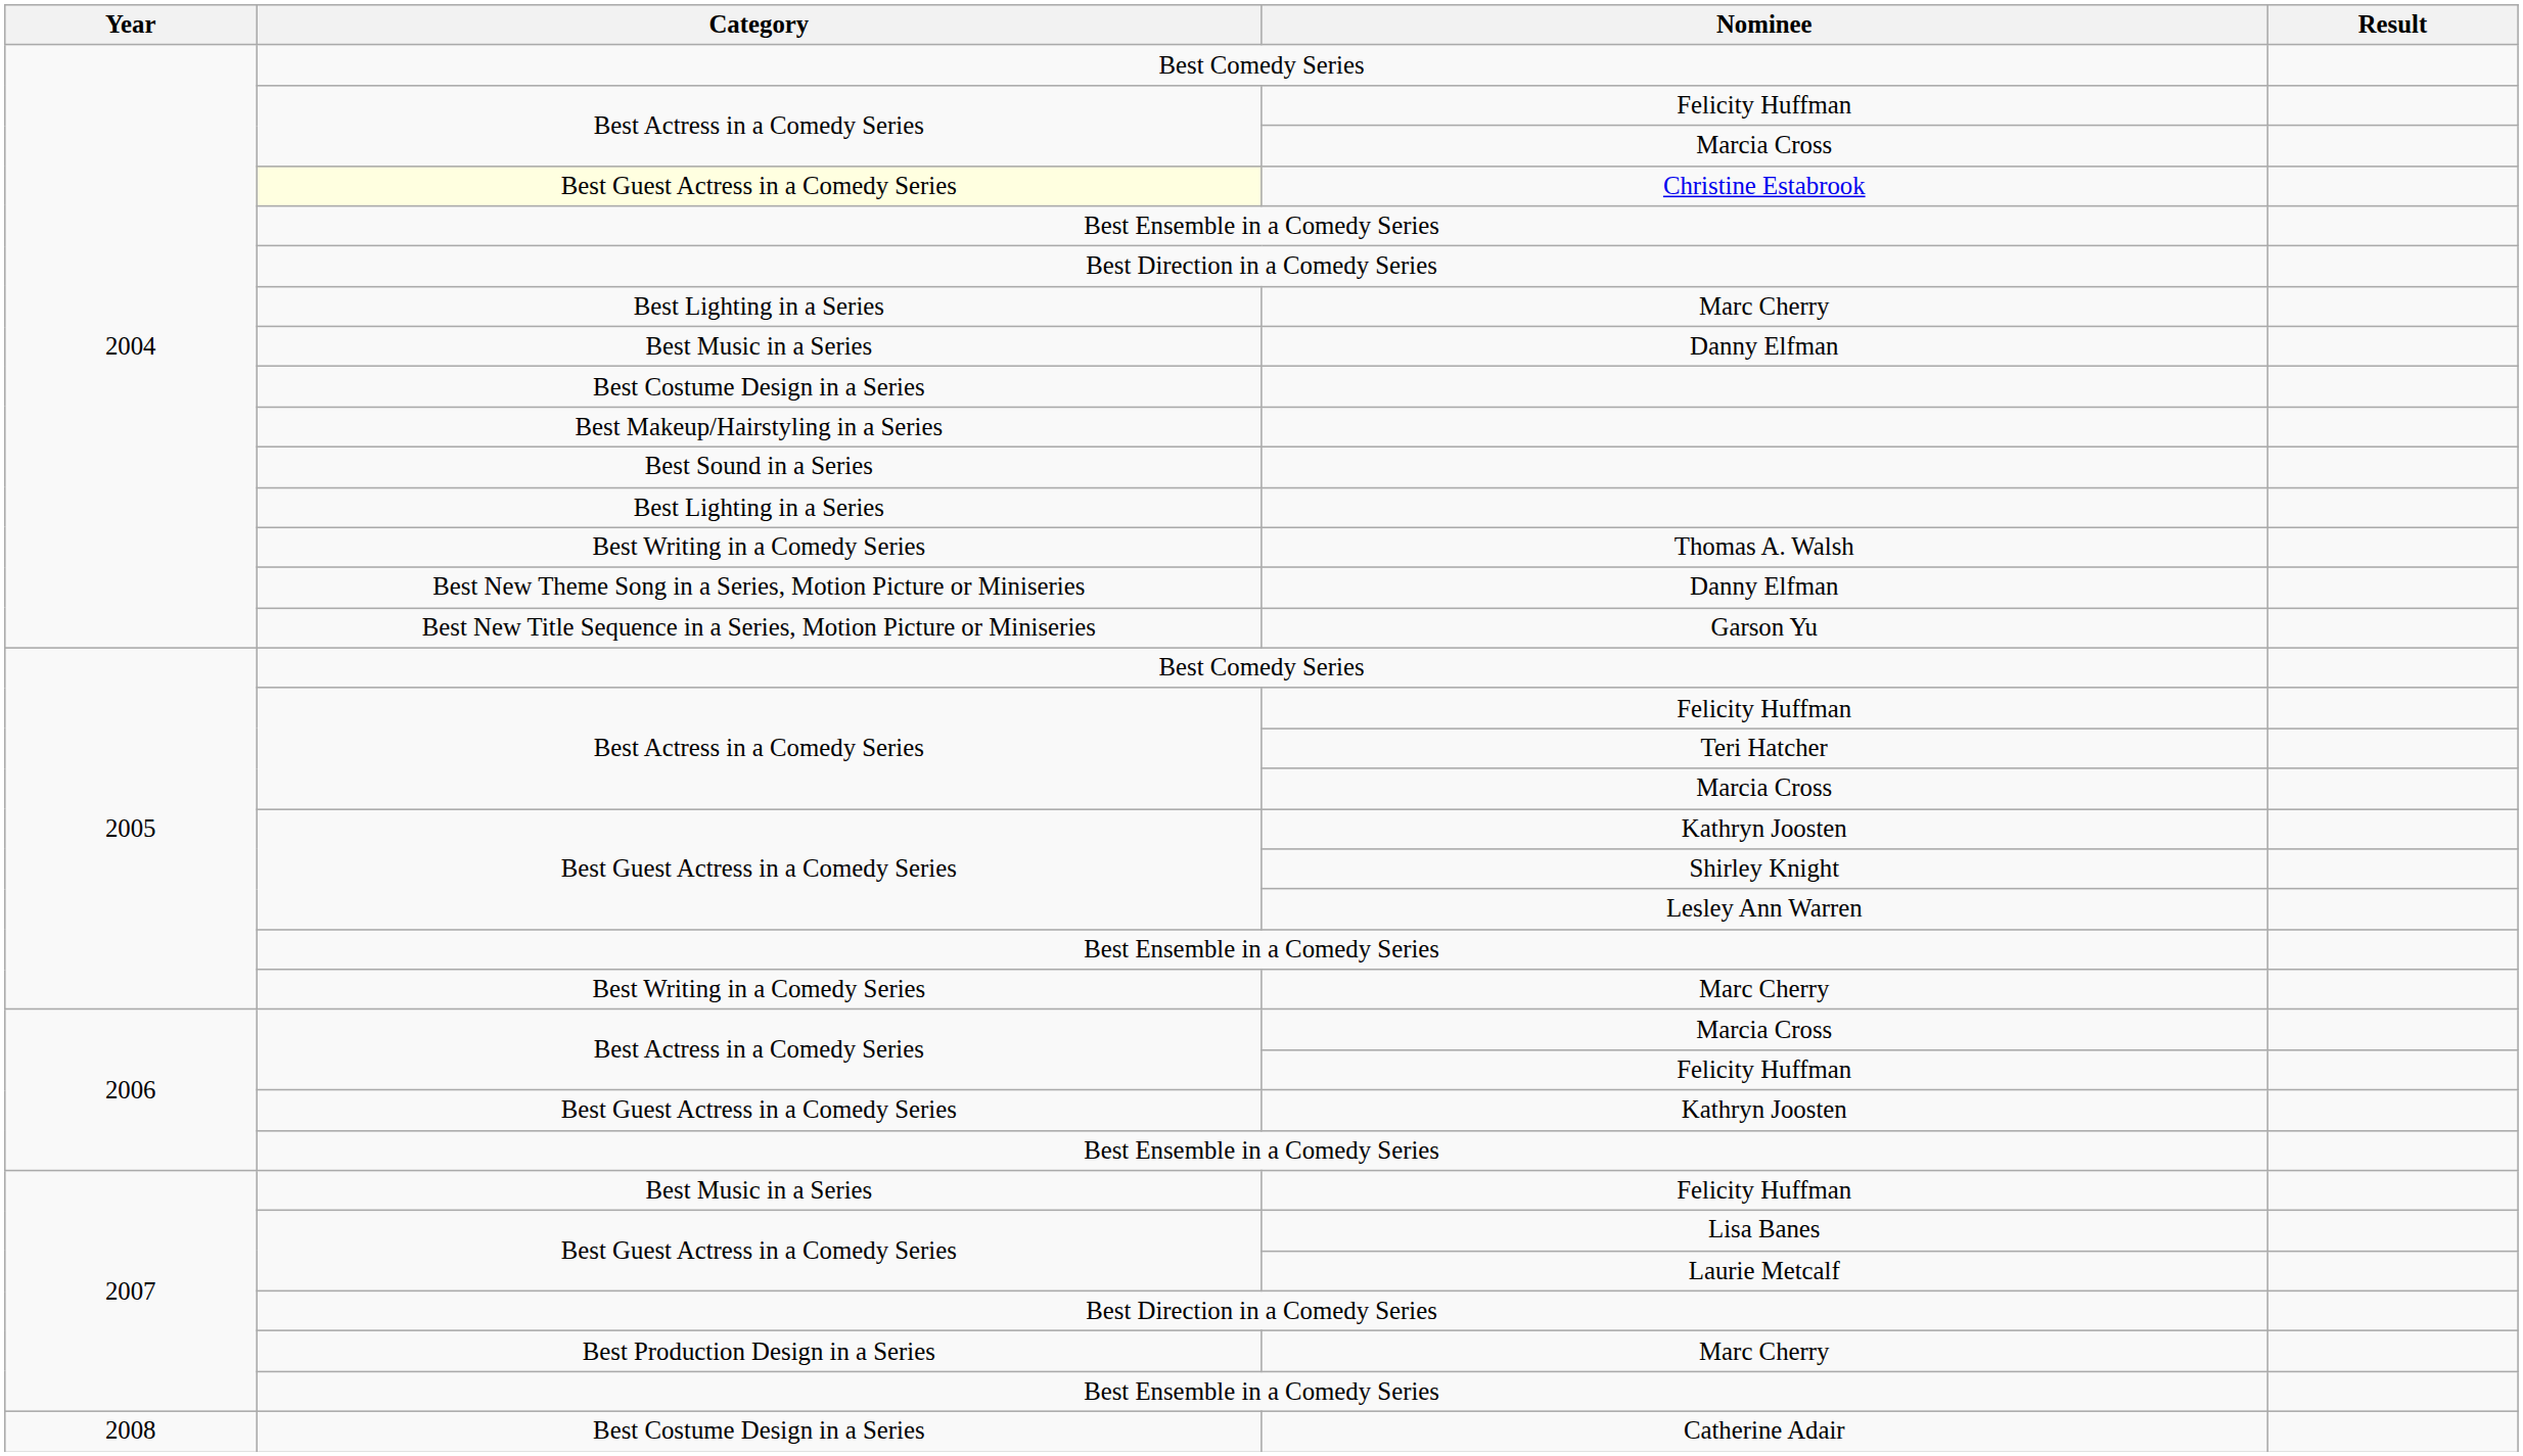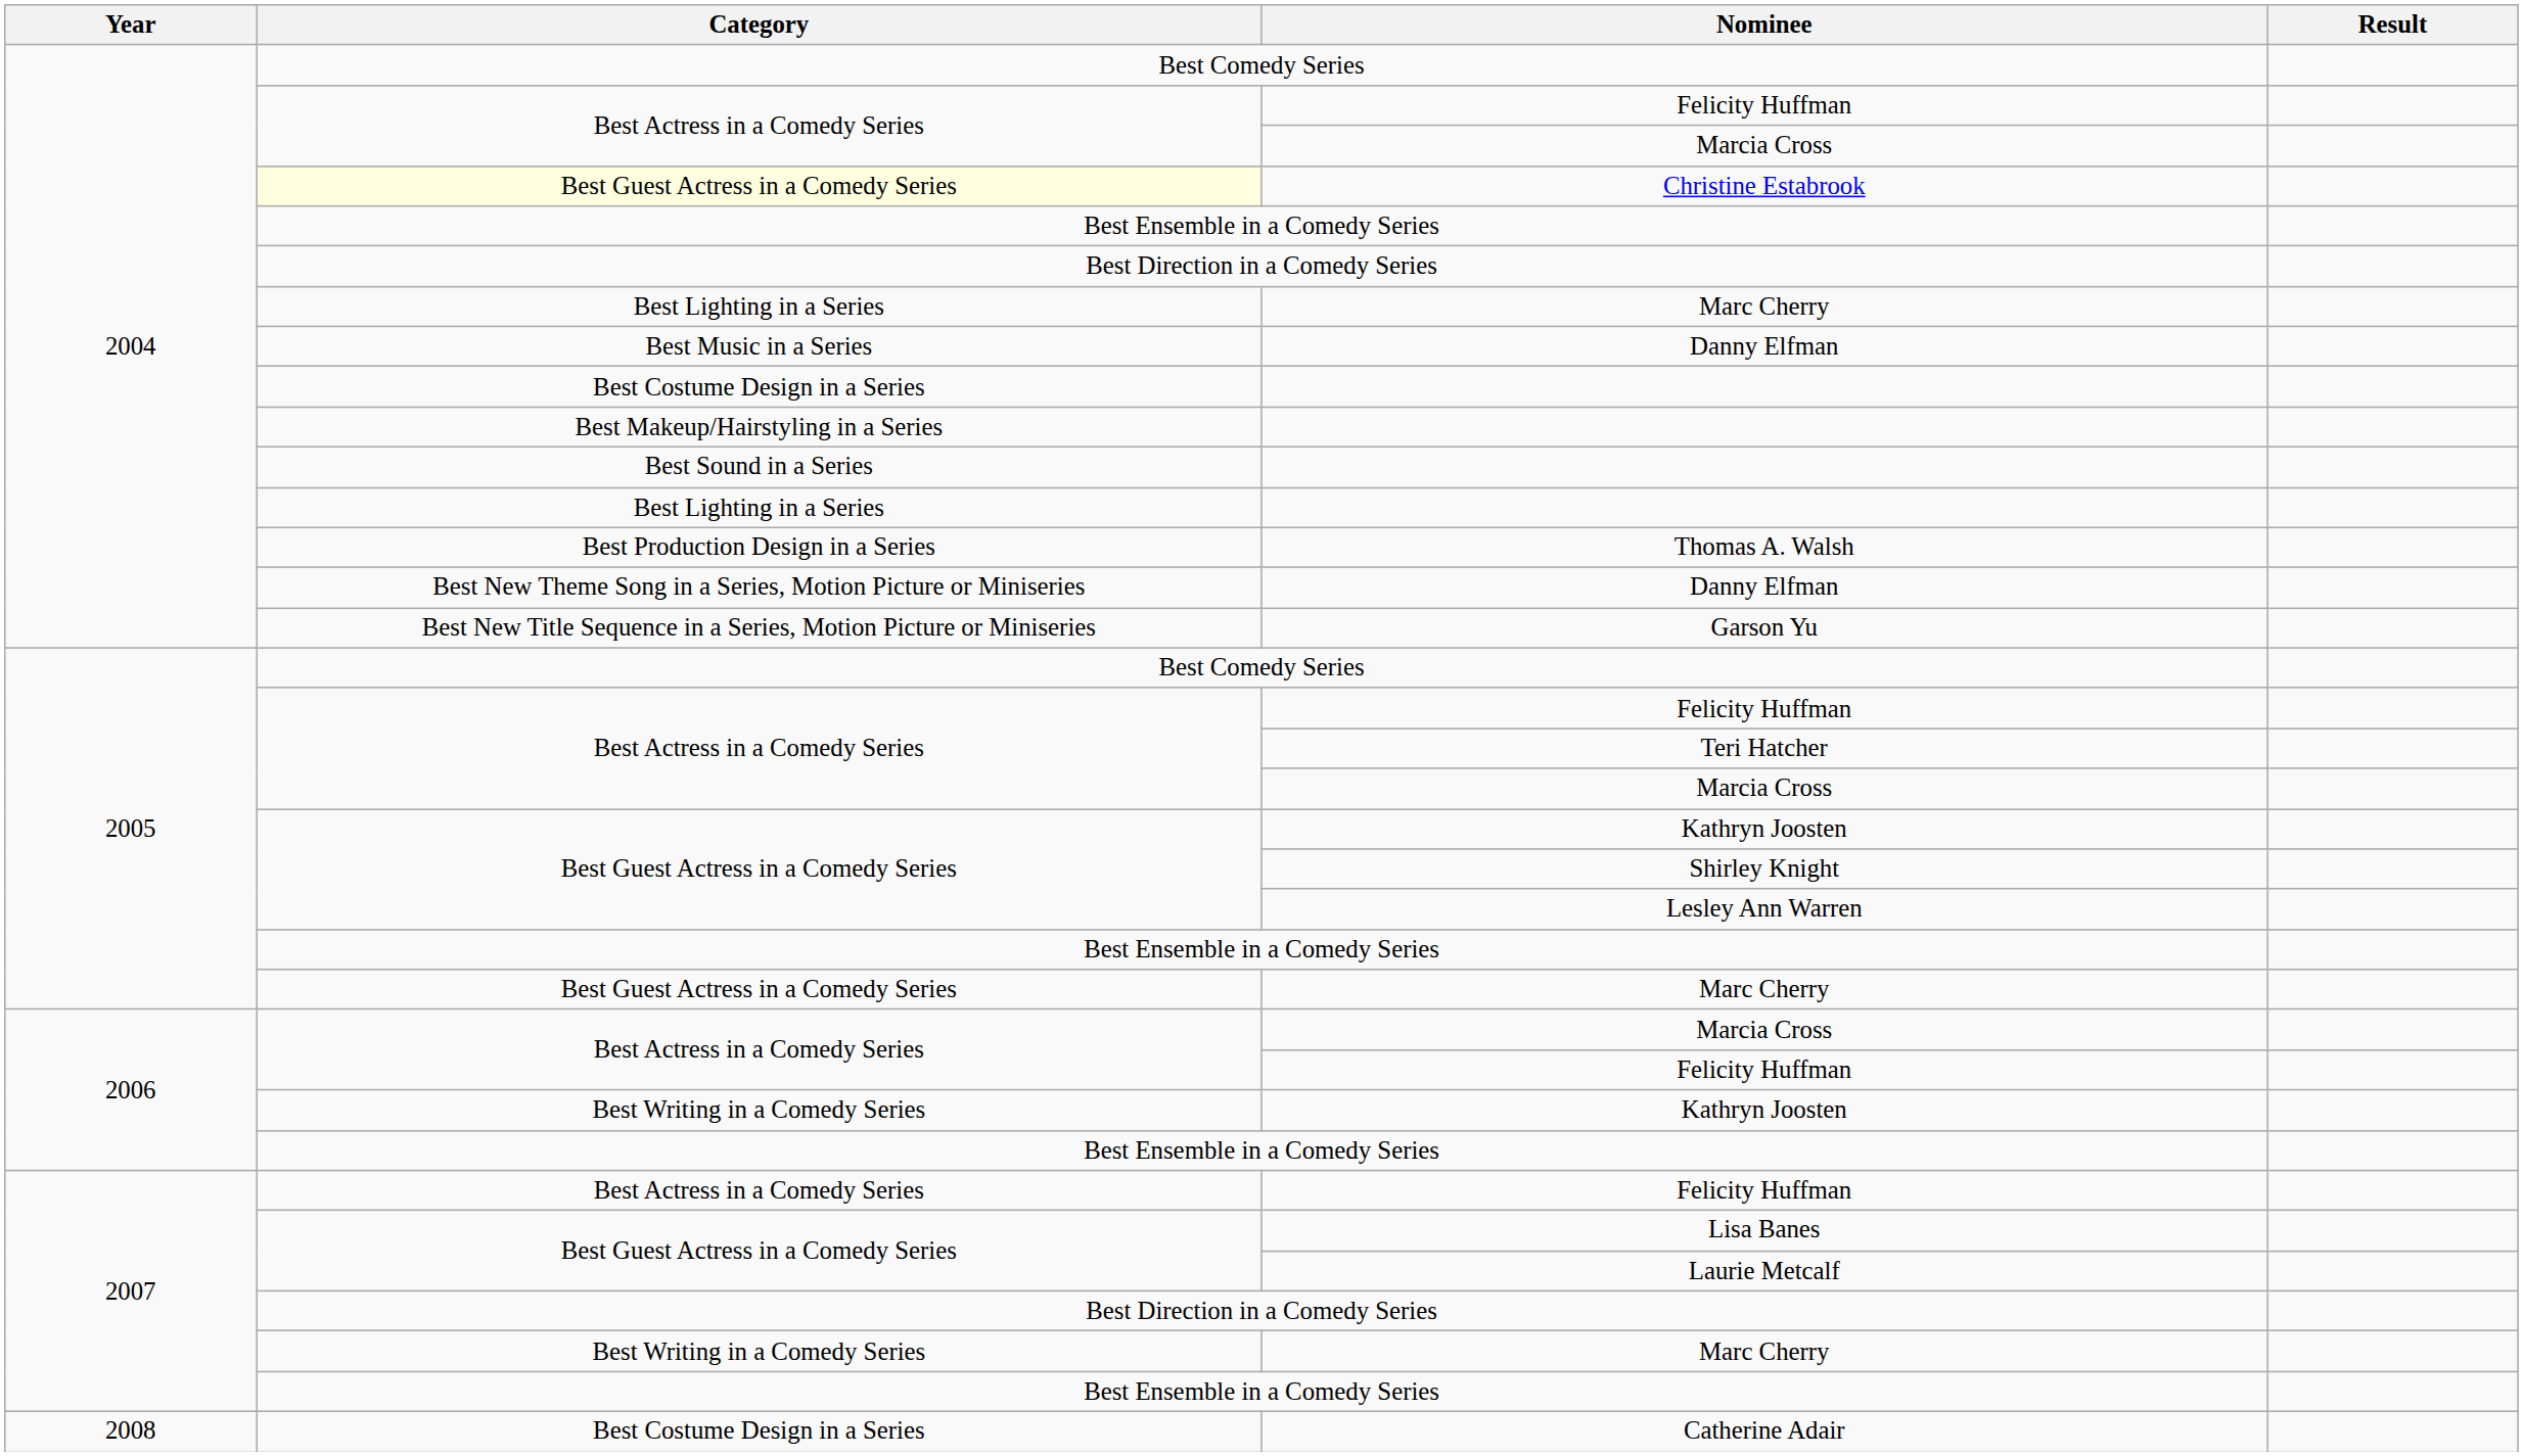Thomas A. Walsh | Category: Best Writing in a Comedy Series -> Best Production Design in a Series
2005 / Marc Cherry | Category: Best Writing in a Comedy Series -> Best Guest Actress in a Comedy Series
2006 / Kathryn Joosten | Category: Best Guest Actress in a Comedy Series -> Best Writing in a Comedy Series
2007 / Felicity Huffman | Category: Best Music in a Series -> Best Actress in a Comedy Series
2007 / Marc Cherry | Category: Best Production Design in a Series -> Best Writing in a Comedy Series
